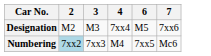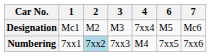+ column: 1 | Mc1 | 7xx1
Designation | 7: 7xx6 -> Mc6
Numbering | 7: Mc6 -> 7xx6
